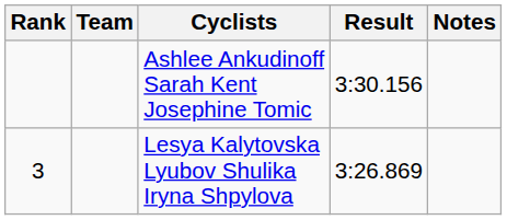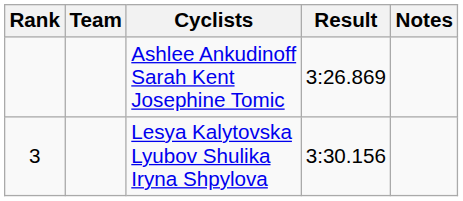Ashlee Ankudinoff Sarah Kent Josephine Tomic | Result: 3:30.156 -> 3:26.869
Lesya Kalytovska Lyubov Shulika Iryna Shpylova | Result: 3:26.869 -> 3:30.156
